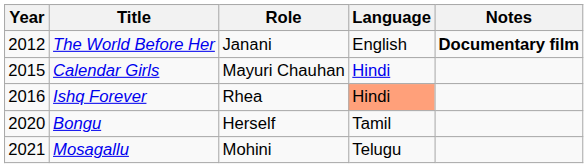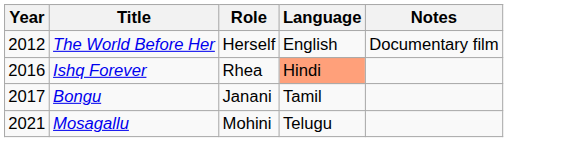The World Before Her | Role: Janani -> Herself
The World Before Her | Notes: bold -> normal
- row: 2015 | Calendar Girls | Mayuri Chauhan | Hindi
Bongu | Year: 2020 -> 2017
Bongu | Role: Herself -> Janani
